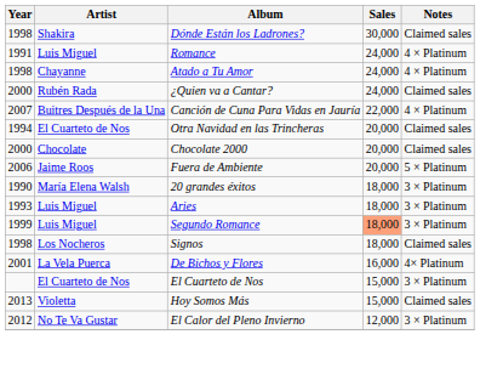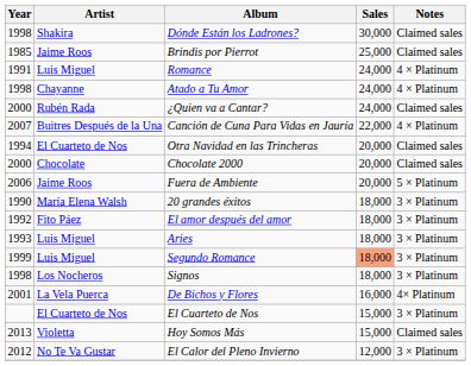+ row: 1985 | Jaime Roos | Brindis por Pierrot | 25,000 | Claimed sales
+ row: 1992 | Fito Páez | El amor después del amor | 18,000 | 3 × Platinum
Signos | Notes: Claimed sales -> 3 × Platinum
